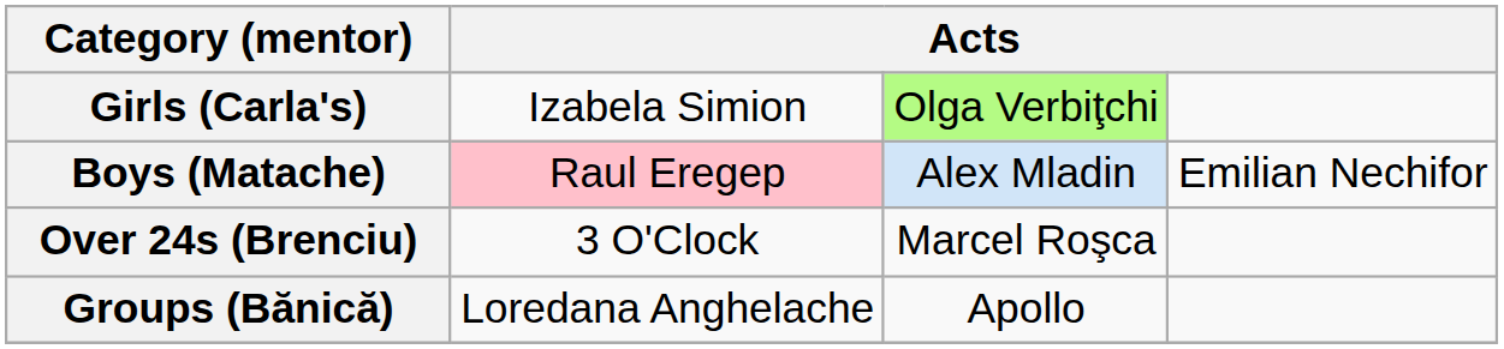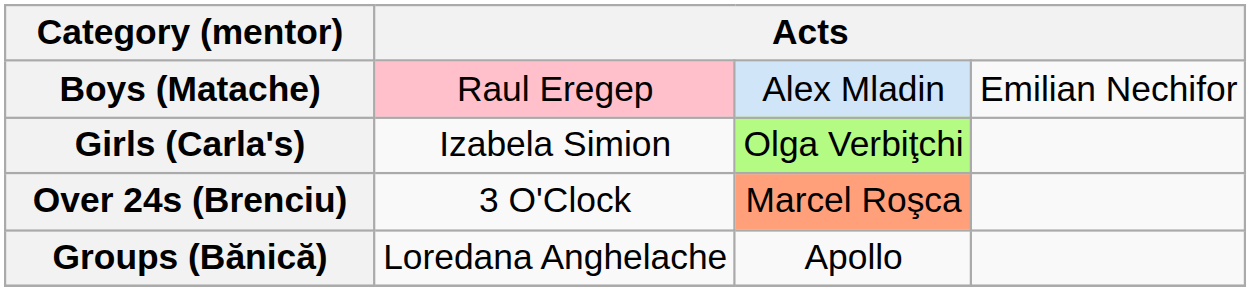rows swapped: Boys (Matache) <-> Girls (Carla's)
Over 24s (Brenciu) | column 3: no background -> lightsalmon background
